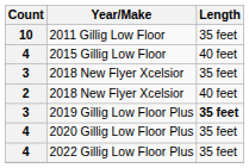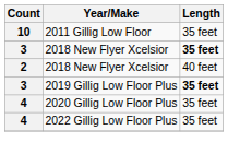- row: 4 | 2015 Gillig Low Floor | 40 feet
3 / 2018 New Flyer Xcelsior | Length: normal -> bold
